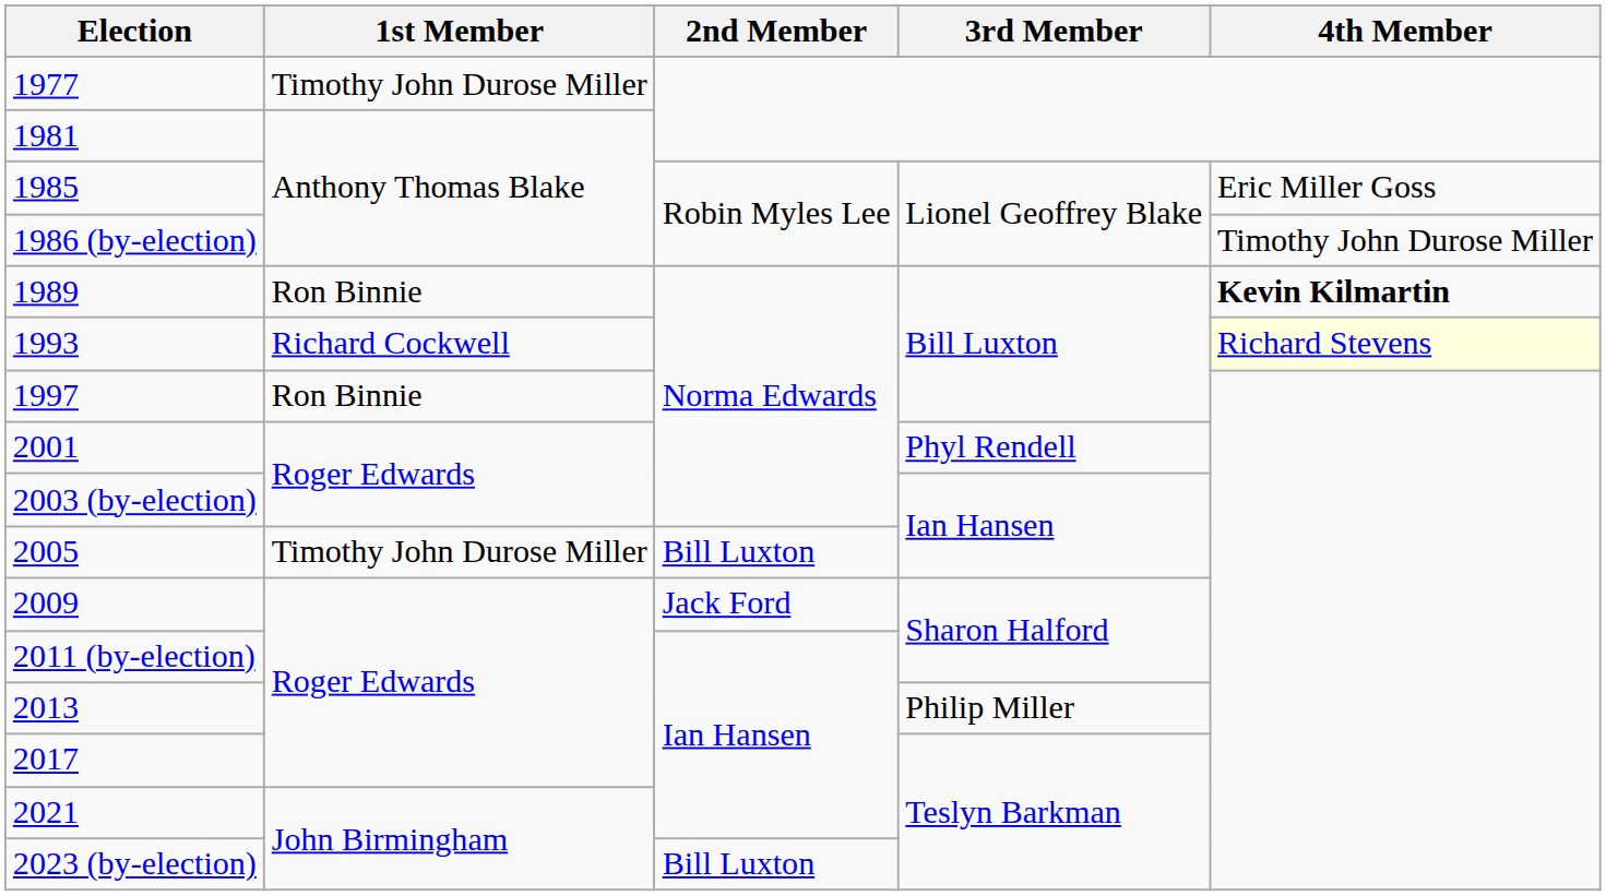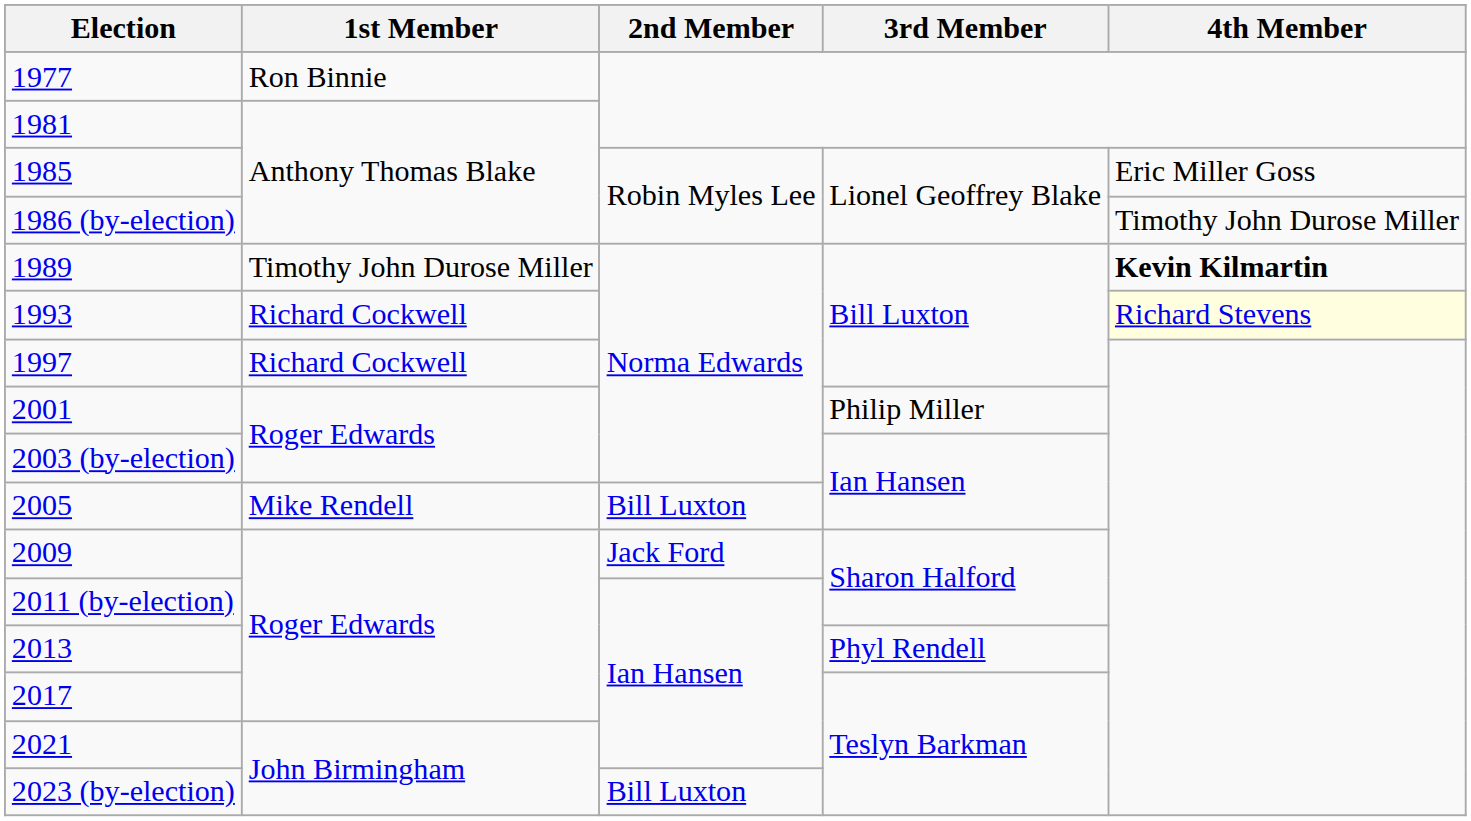1977 | 1st Member: Timothy John Durose Miller -> Ron Binnie
1989 | 1st Member: Ron Binnie -> Timothy John Durose Miller
1997 | 1st Member: Ron Binnie -> Richard Cockwell
2001 | 3rd Member: Phyl Rendell -> Philip Miller
2005 | 1st Member: Timothy John Durose Miller -> Mike Rendell
2013 | 3rd Member: Philip Miller -> Phyl Rendell
